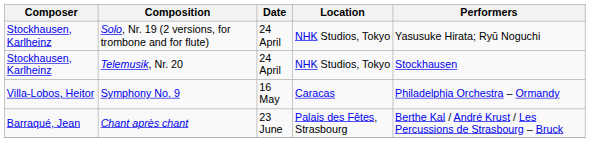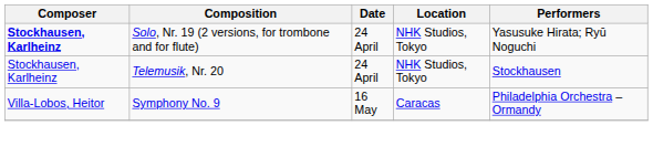Solo, Nr. 19 (2 versions, for trombone and for flute) | Composer: normal -> bold
- row: Barraqué, Jean | Chant après chant | 23 June | Palais des Fêtes, Strasbourg | Berthe Kal / André Krust / Les Percussions de Strasbourg – Bruck
